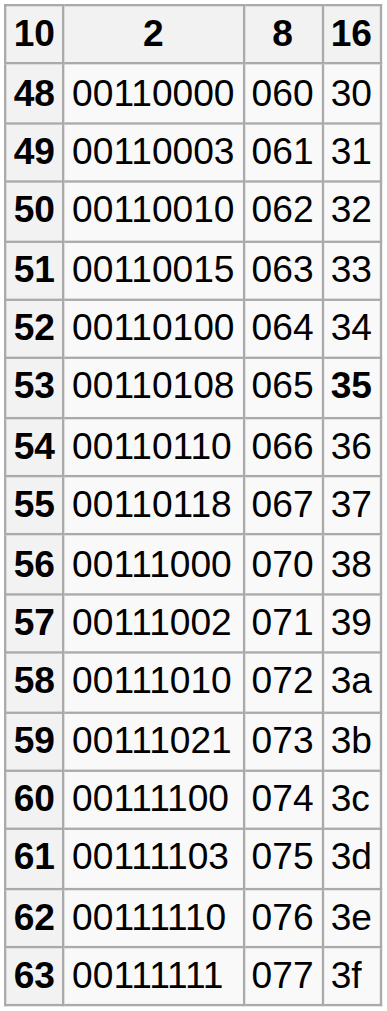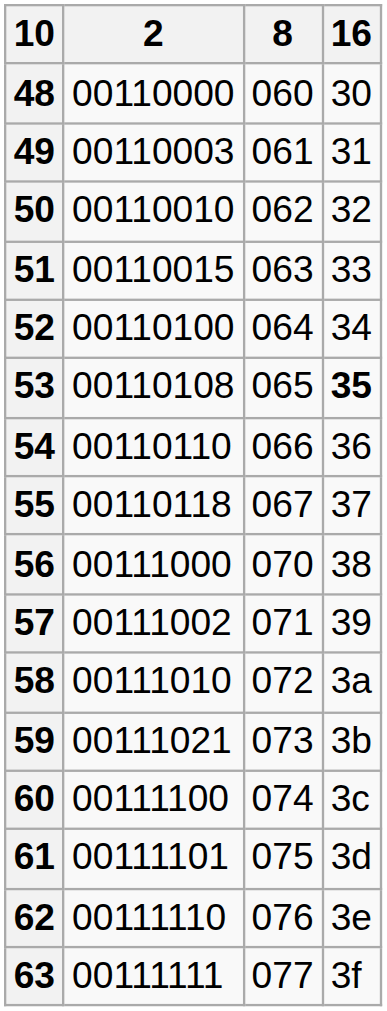61 | 2: 00111103 -> 00111101
